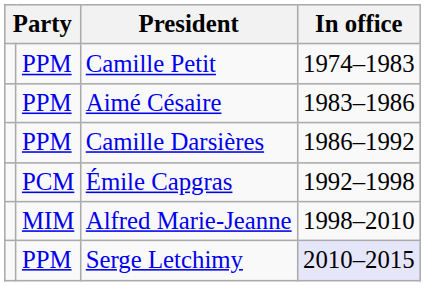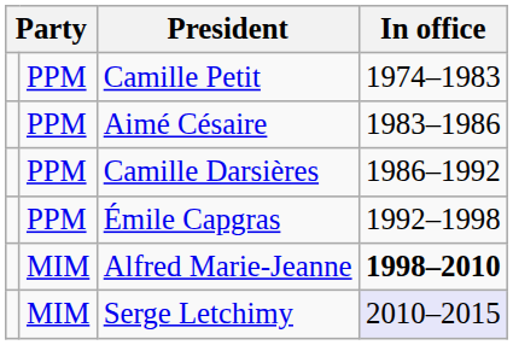Émile Capgras | column 2: PCM -> PPM
Alfred Marie-Jeanne | In office: normal -> bold
Serge Letchimy | column 2: PPM -> MIM
